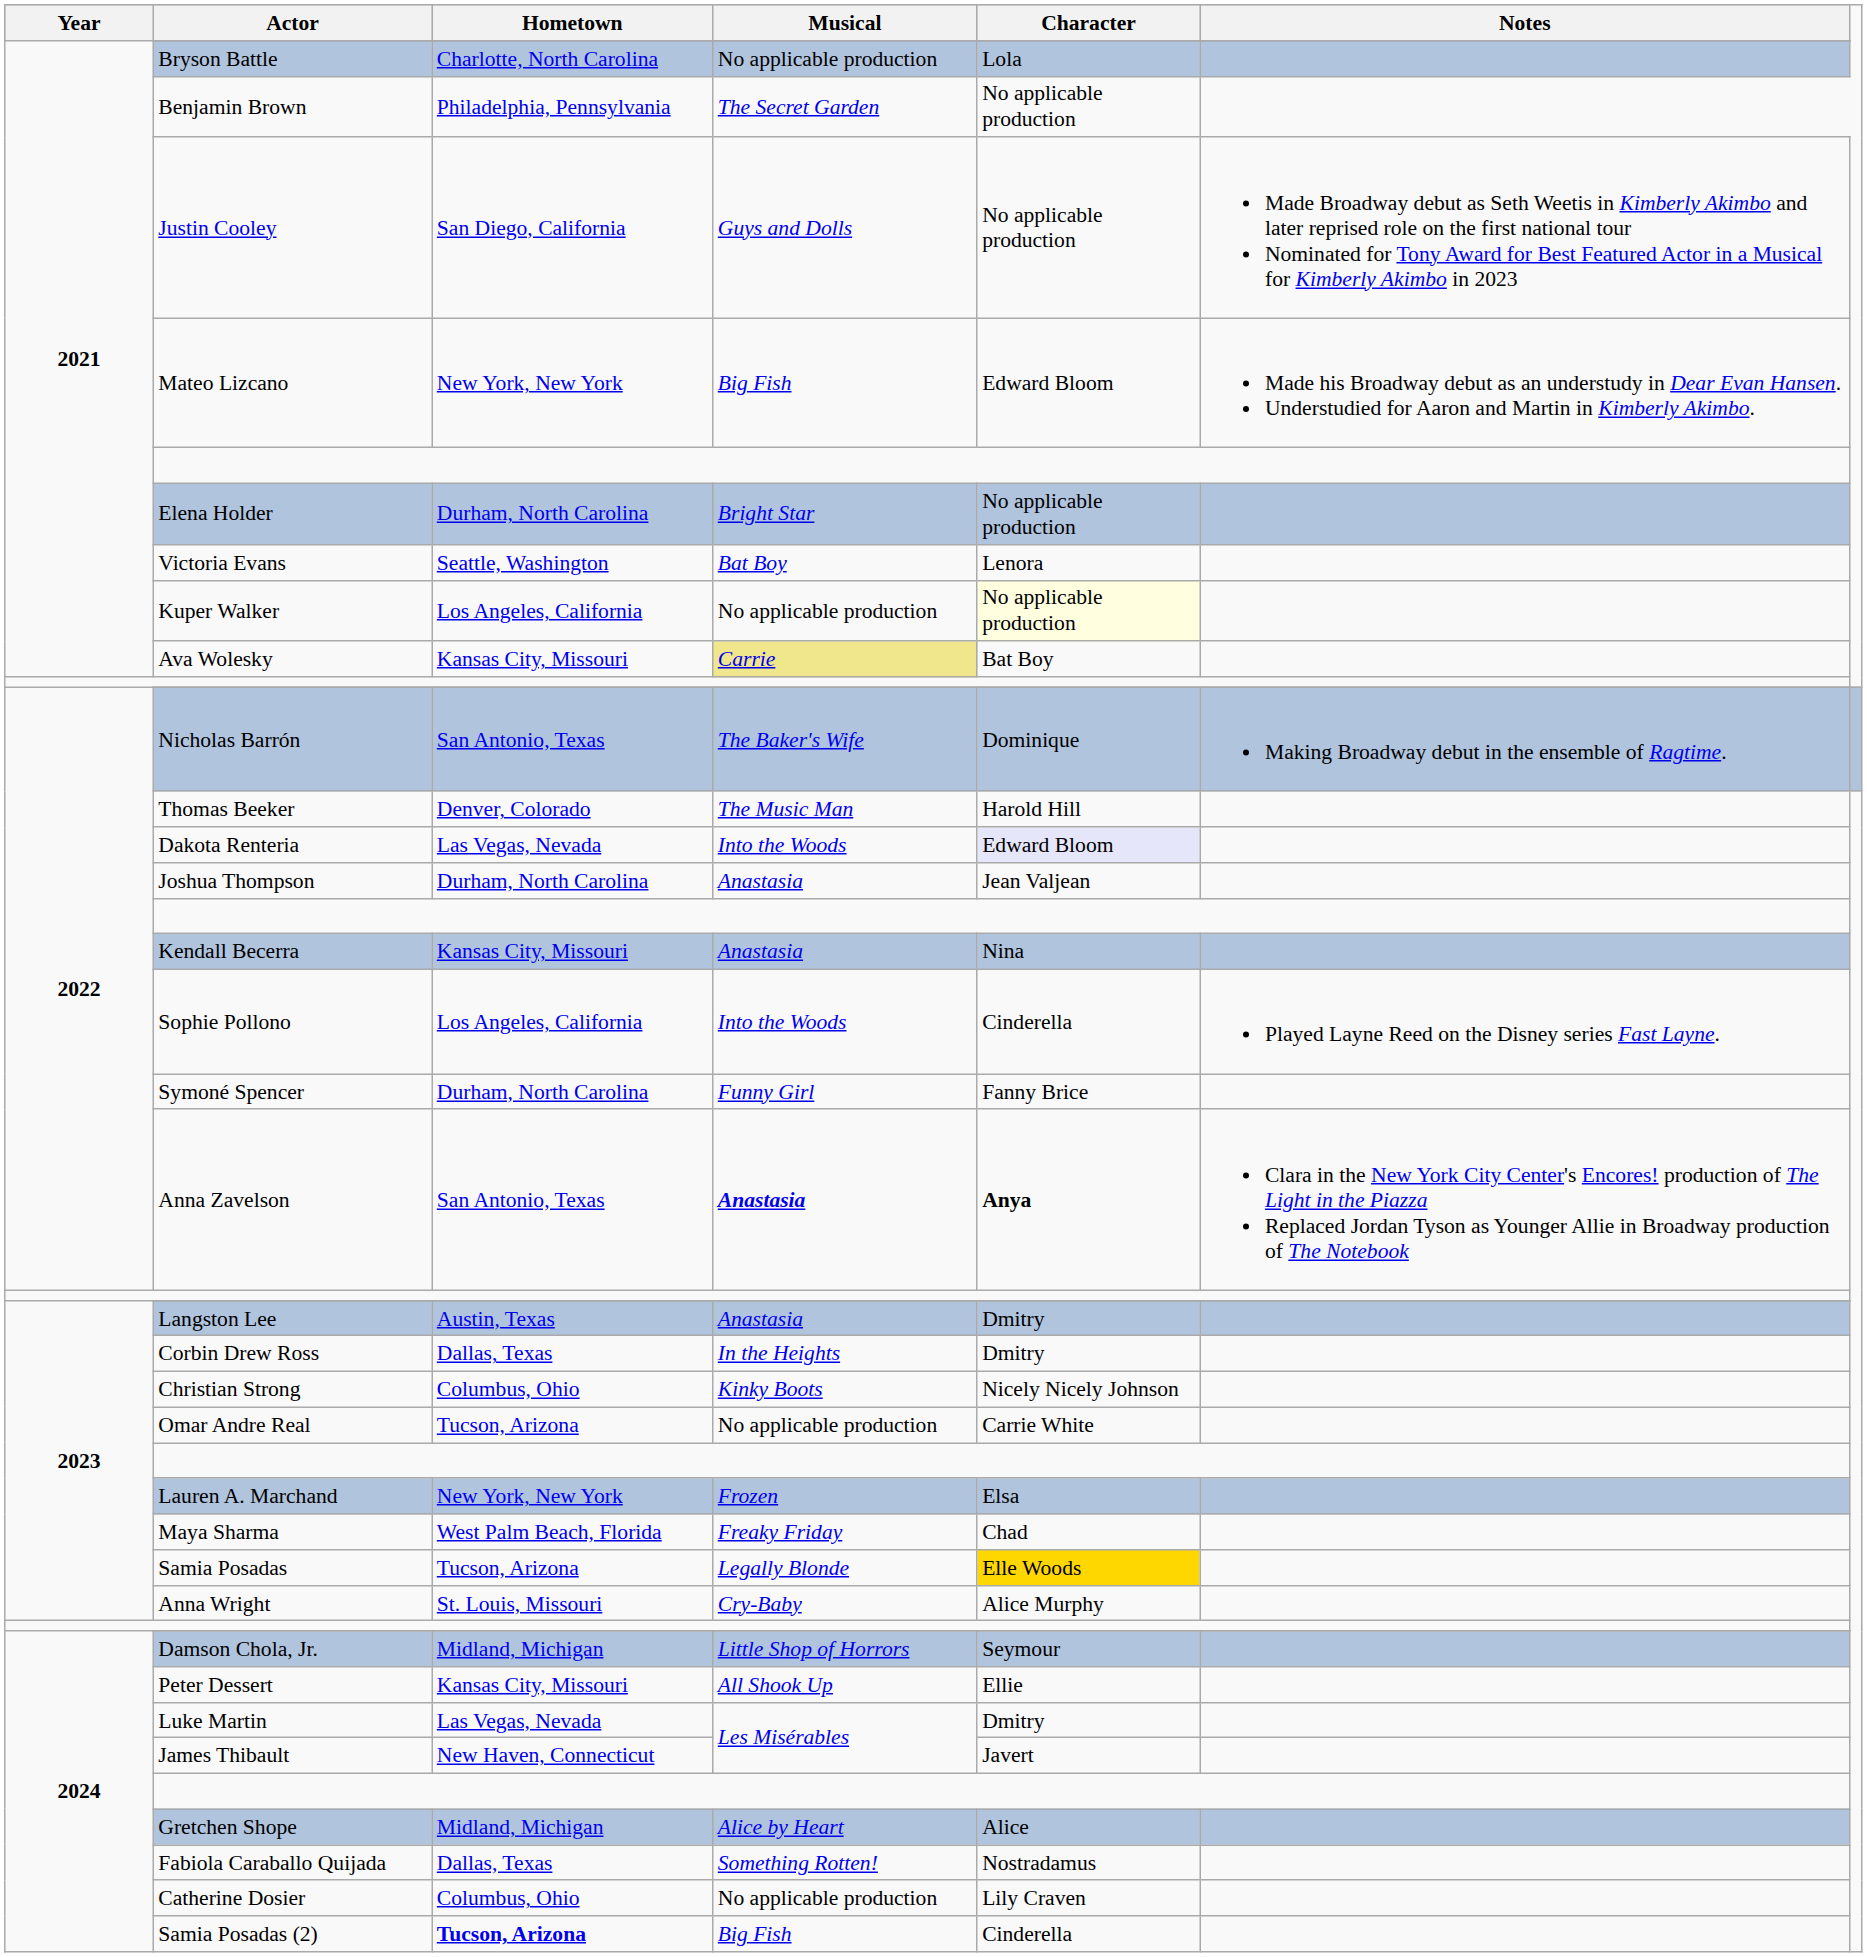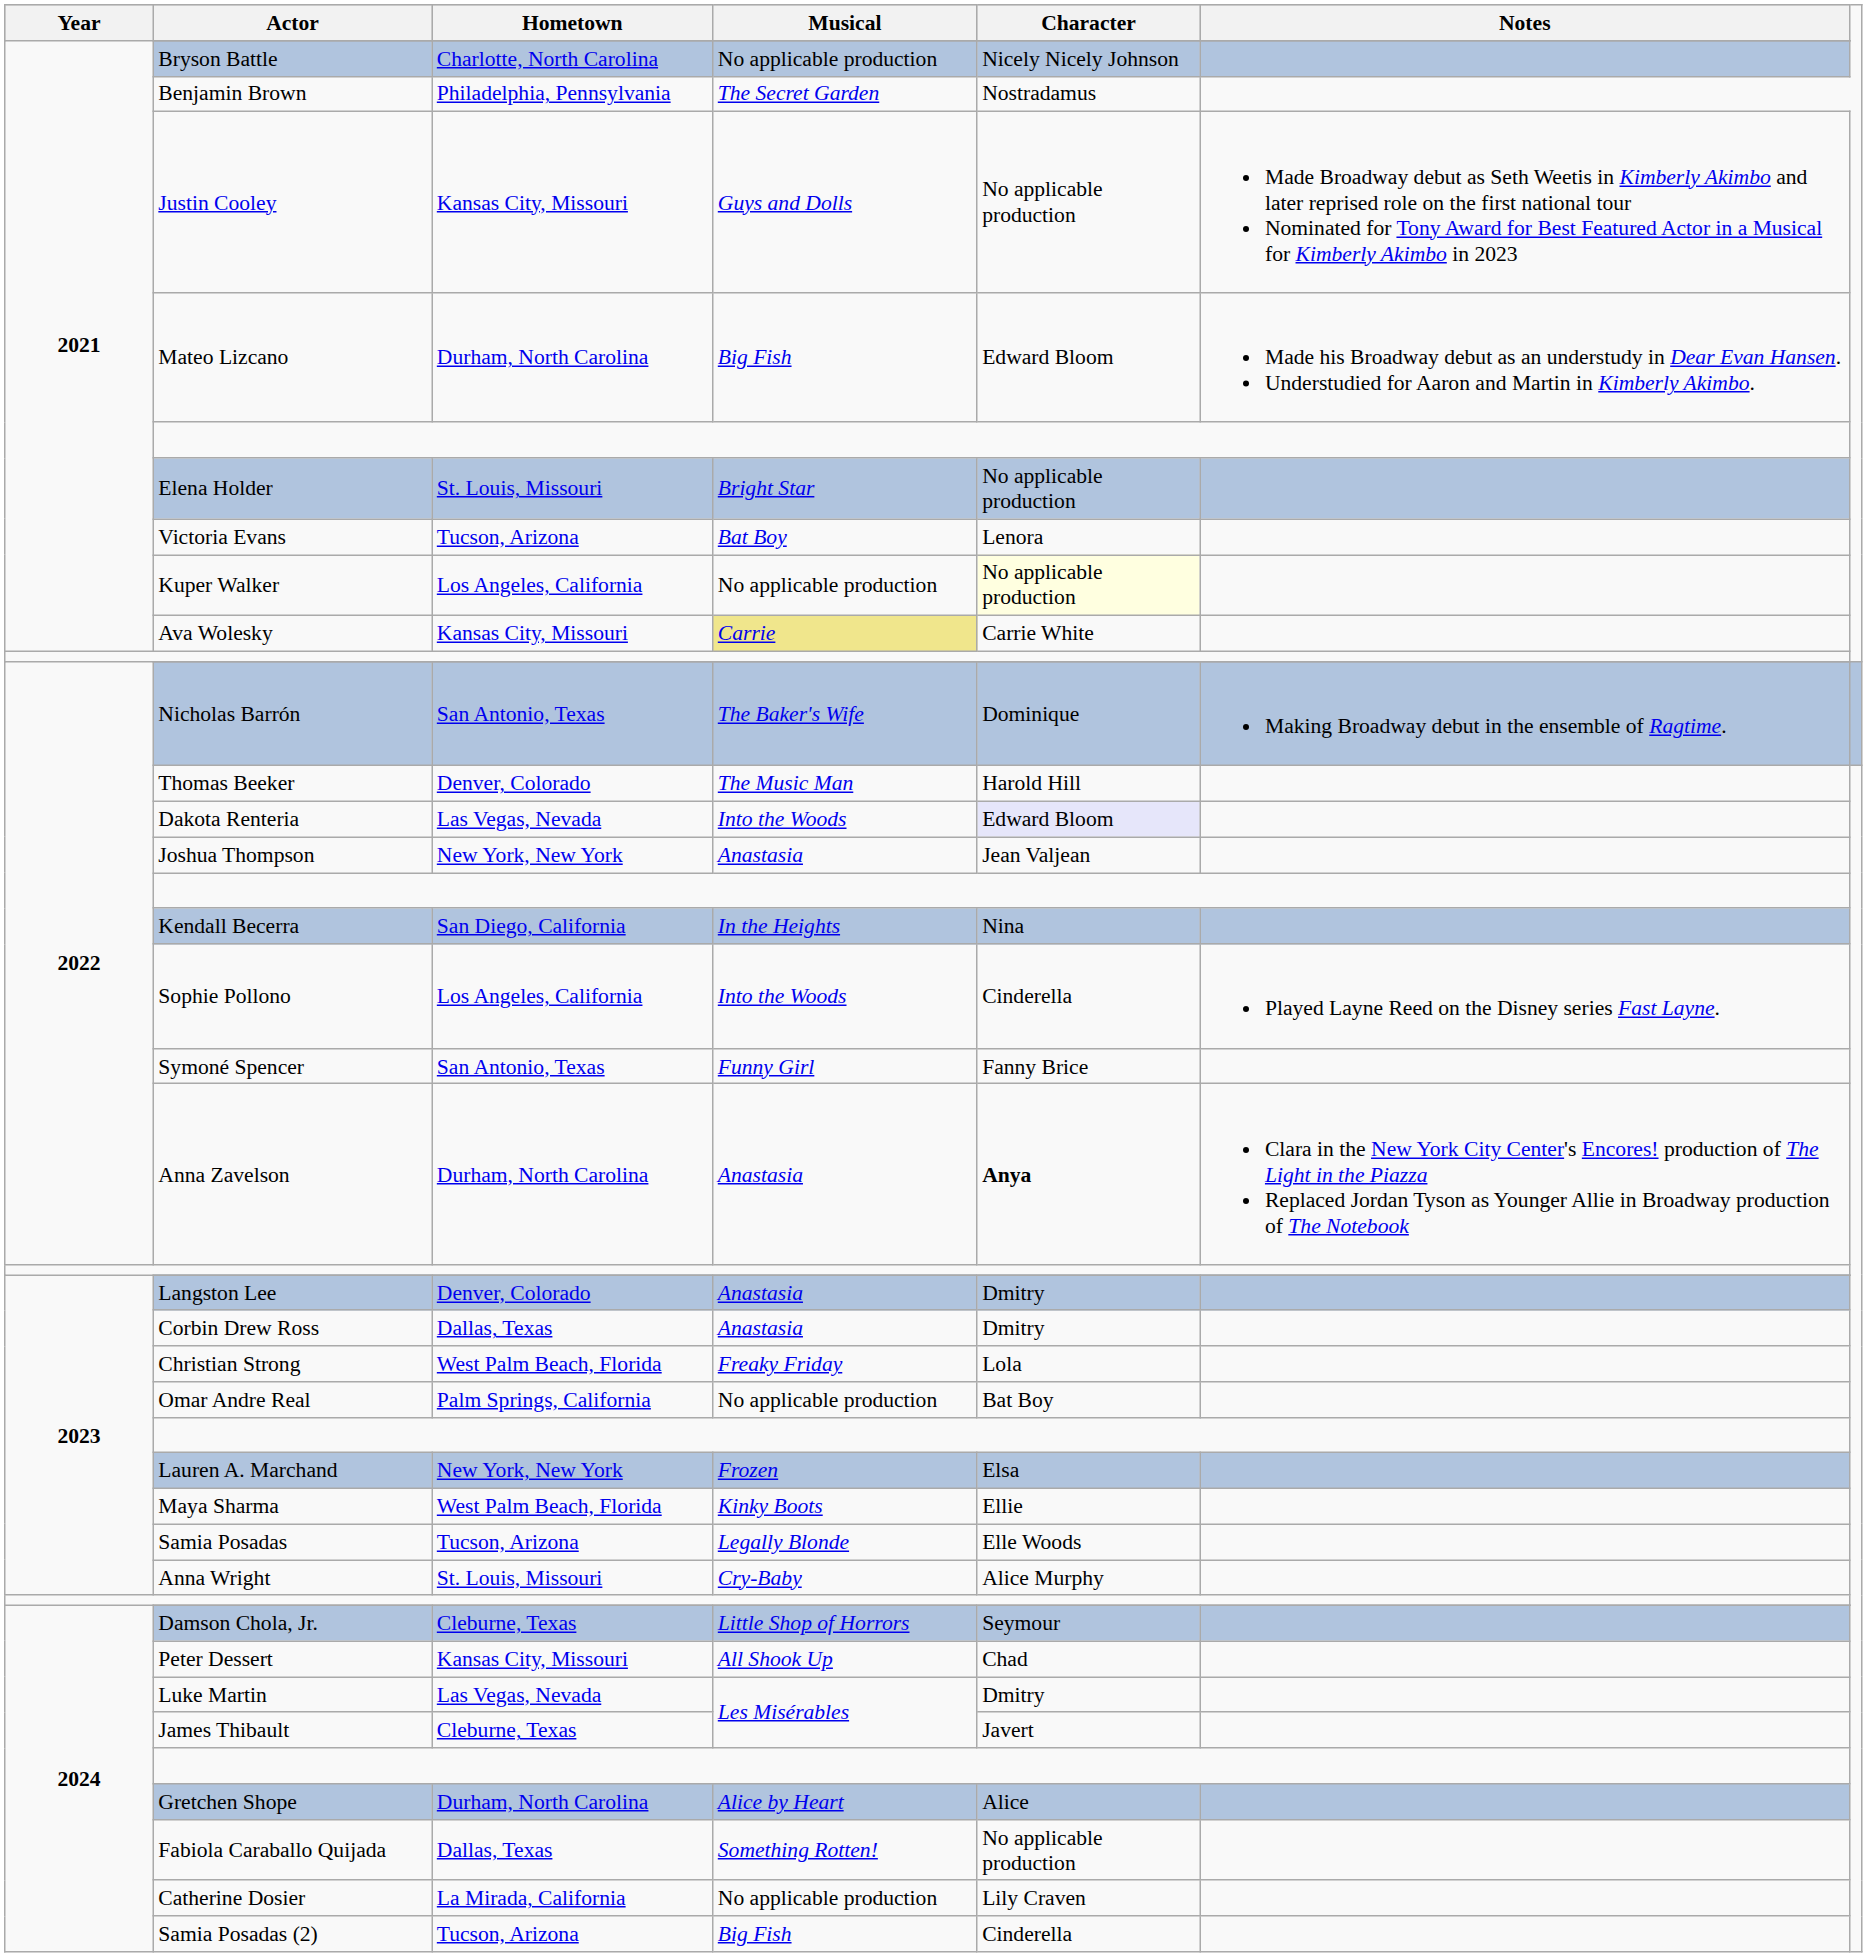Bryson Battle | Character: Lola -> Nicely Nicely Johnson
Benjamin Brown | Character: No applicable production -> Nostradamus
Justin Cooley | Hometown: San Diego, California -> Kansas City, Missouri
Mateo Lizcano | Hometown: New York, New York -> Durham, North Carolina
Elena Holder | Hometown: Durham, North Carolina -> St. Louis, Missouri
Victoria Evans | Hometown: Seattle, Washington -> Tucson, Arizona
Ava Wolesky | Character: Bat Boy -> Carrie White
Joshua Thompson | Hometown: Durham, North Carolina -> New York, New York
Kendall Becerra | Hometown: Kansas City, Missouri -> San Diego, California
Kendall Becerra | Musical: Anastasia -> In the Heights
Symoné Spencer | Hometown: Durham, North Carolina -> San Antonio, Texas
Anna Zavelson | Hometown: San Antonio, Texas -> Durham, North Carolina
Anna Zavelson | Musical: bold -> normal
Langston Lee | Hometown: Austin, Texas -> Denver, Colorado
Corbin Drew Ross | Musical: In the Heights -> Anastasia
Christian Strong | Hometown: Columbus, Ohio -> West Palm Beach, Florida
Christian Strong | Musical: Kinky Boots -> Freaky Friday
Christian Strong | Character: Nicely Nicely Johnson -> Lola
Omar Andre Real | Hometown: Tucson, Arizona -> Palm Springs, California
Omar Andre Real | Character: Carrie White -> Bat Boy
Maya Sharma | Musical: Freaky Friday -> Kinky Boots
Maya Sharma | Character: Chad -> Ellie
Samia Posadas | Character: gold background -> no background
Damson Chola, Jr. | Hometown: Midland, Michigan -> Cleburne, Texas
Peter Dessert | Character: Ellie -> Chad
James Thibault | Hometown: New Haven, Connecticut -> Cleburne, Texas
Gretchen Shope | Hometown: Midland, Michigan -> Durham, North Carolina
Fabiola Caraballo Quijada | Character: Nostradamus -> No applicable production
Catherine Dosier | Hometown: Columbus, Ohio -> La Mirada, California
Samia Posadas (2) | Hometown: bold -> normal
